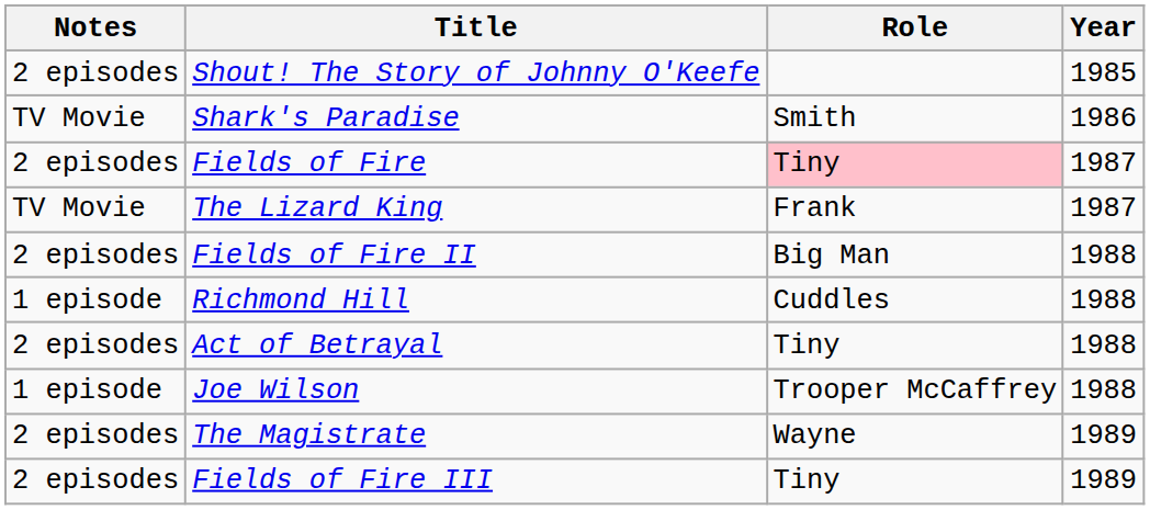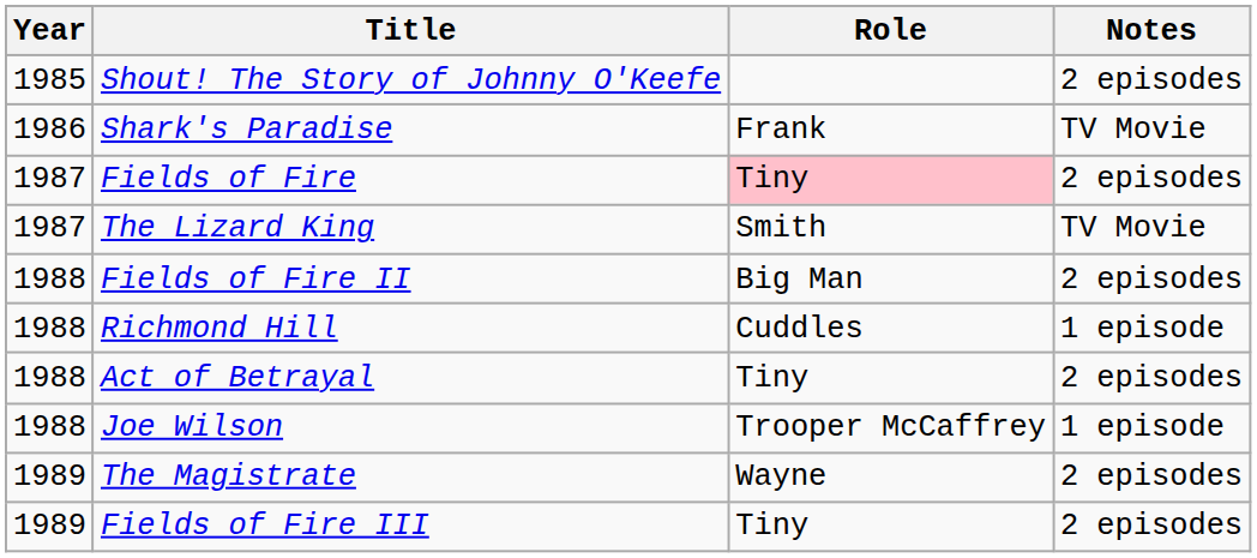columns swapped: Year <-> Notes
Shark's Paradise | Role: Smith -> Frank
The Lizard King | Role: Frank -> Smith
